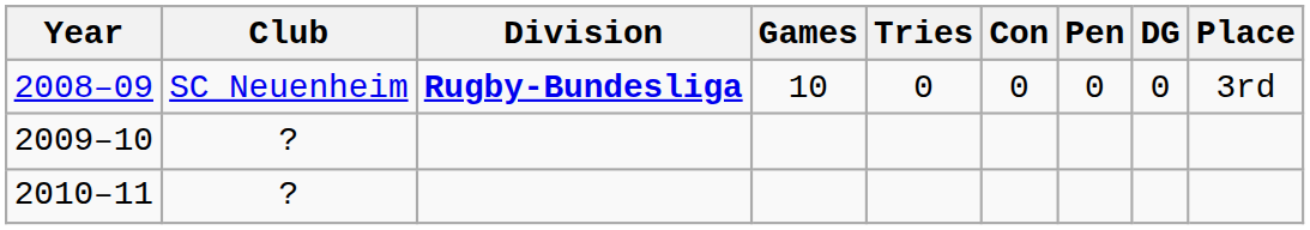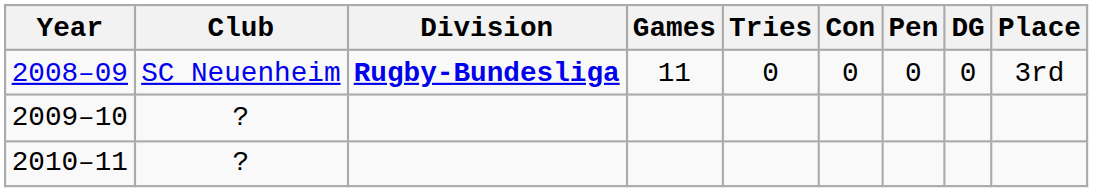2008–09 | Games: 10 -> 11
